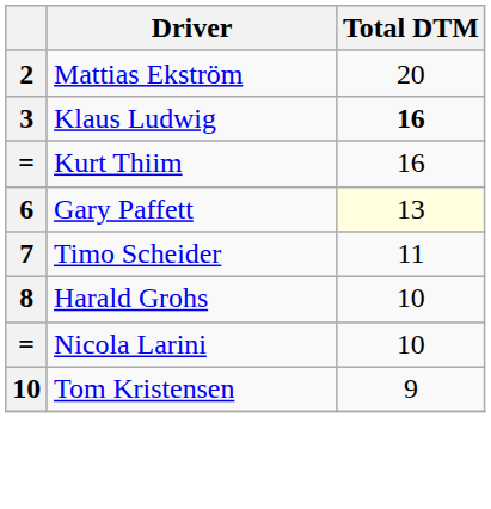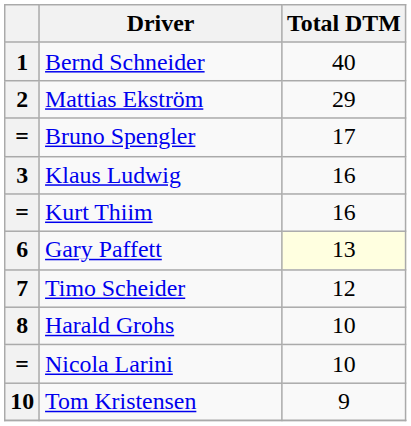+ row: 1 | Bernd Schneider | 40
Mattias Ekström | Total DTM: 20 -> 29
+ row: = | Bruno Spengler | 17
Klaus Ludwig | Total DTM: bold -> normal
Timo Scheider | Total DTM: 11 -> 12
